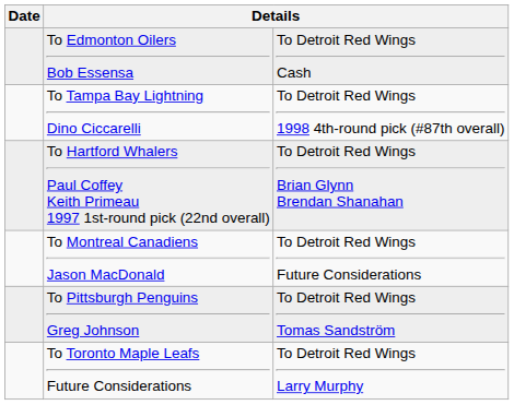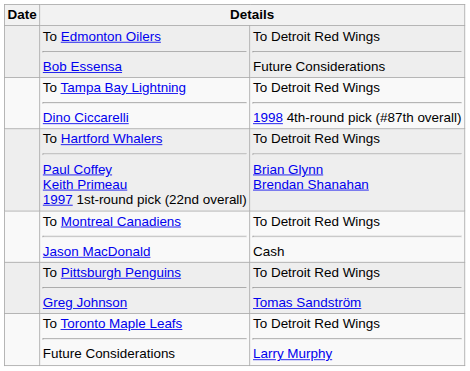To Edmonton Oilers Bob Essensa | column 3: To Detroit Red Wings Cash -> To Detroit Red Wings Future Considerations
To Montreal Canadiens Jason MacDonald | column 3: To Detroit Red Wings Future Considerations -> To Detroit Red Wings Cash
